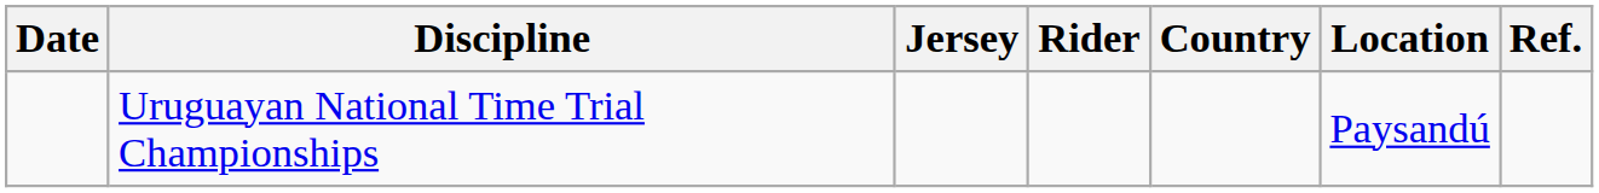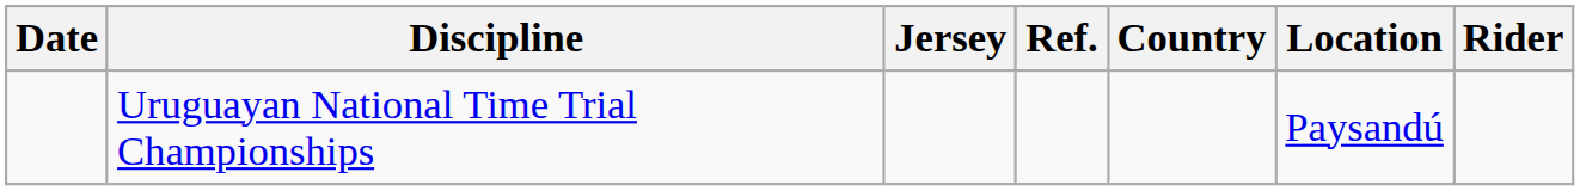columns swapped: Rider <-> Ref.
